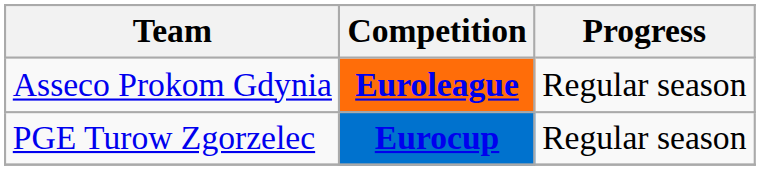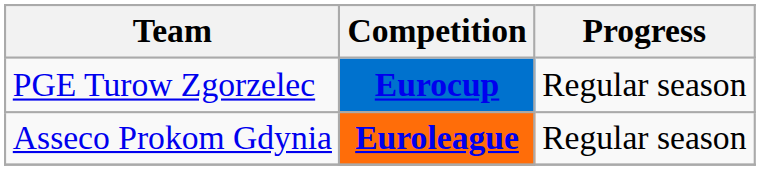rows swapped: Asseco Prokom Gdynia <-> PGE Turow Zgorzelec
